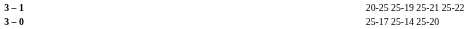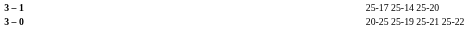3 – 1 | column 4: 20-25 25-19 25-21 25-22 -> 25-17 25-14 25-20
3 – 0 | column 4: 25-17 25-14 25-20 -> 20-25 25-19 25-21 25-22
